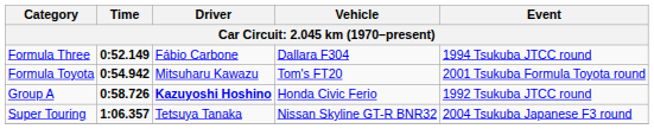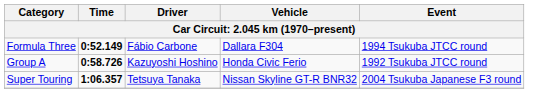- row: Formula Toyota | 0:54.942 | Mitsuharu Kawazu | Tom's FT20 | 2001 Tsukuba Formula Toyota round
Group A | Driver: bold -> normal
